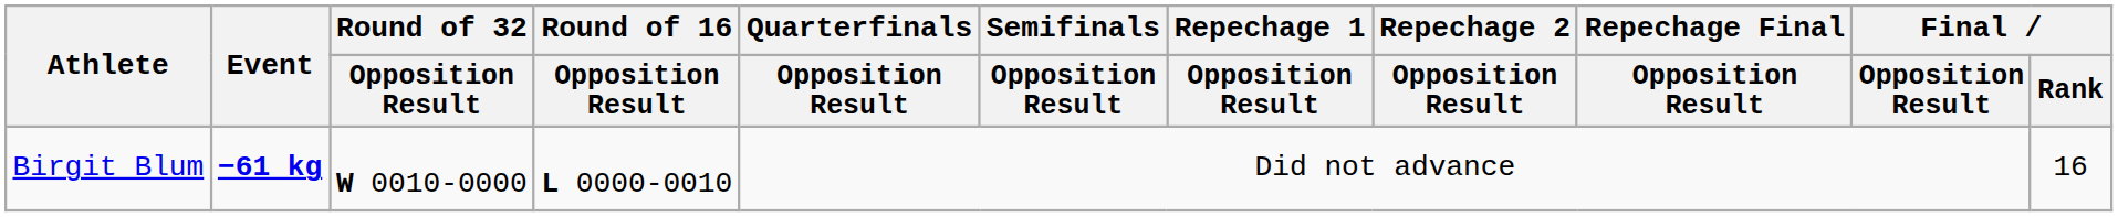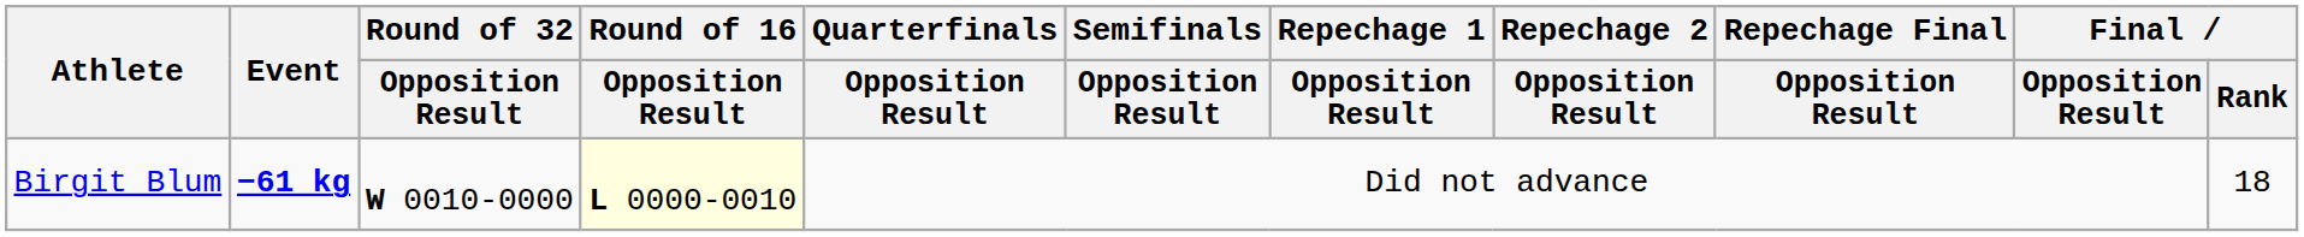Birgit Blum | Round of 16 / Opposition Result: no background -> lightyellow background
Birgit Blum | Final / Rank: 16 -> 18
